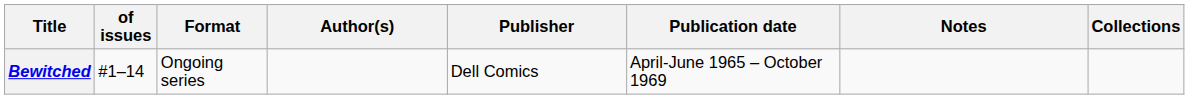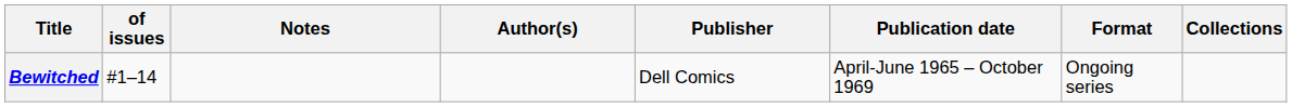columns swapped: Format <-> Notes
